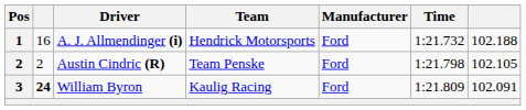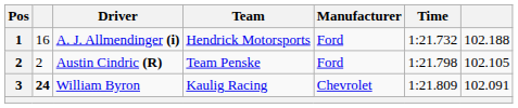William Byron | Manufacturer: Ford -> Chevrolet
